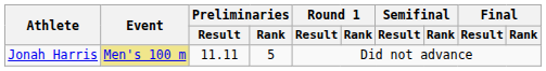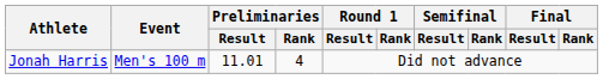Jonah Harris | Event: khaki background -> no background
Jonah Harris | Preliminaries / Result: 11.11 -> 11.01
Jonah Harris | Preliminaries / Rank: 5 -> 4
